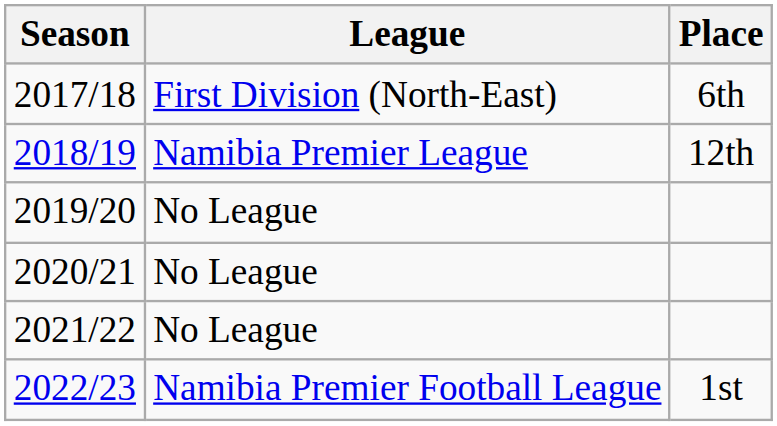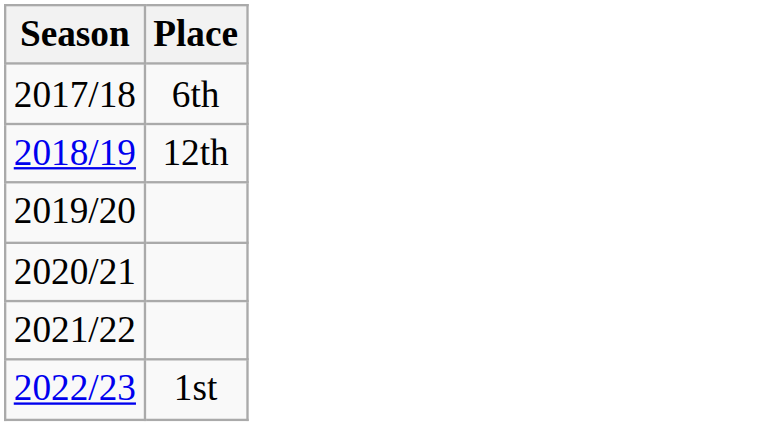- column: League | First Division (North-East) | Namibia Premier League | No League | No League | No League | Namibia Premier Football League
